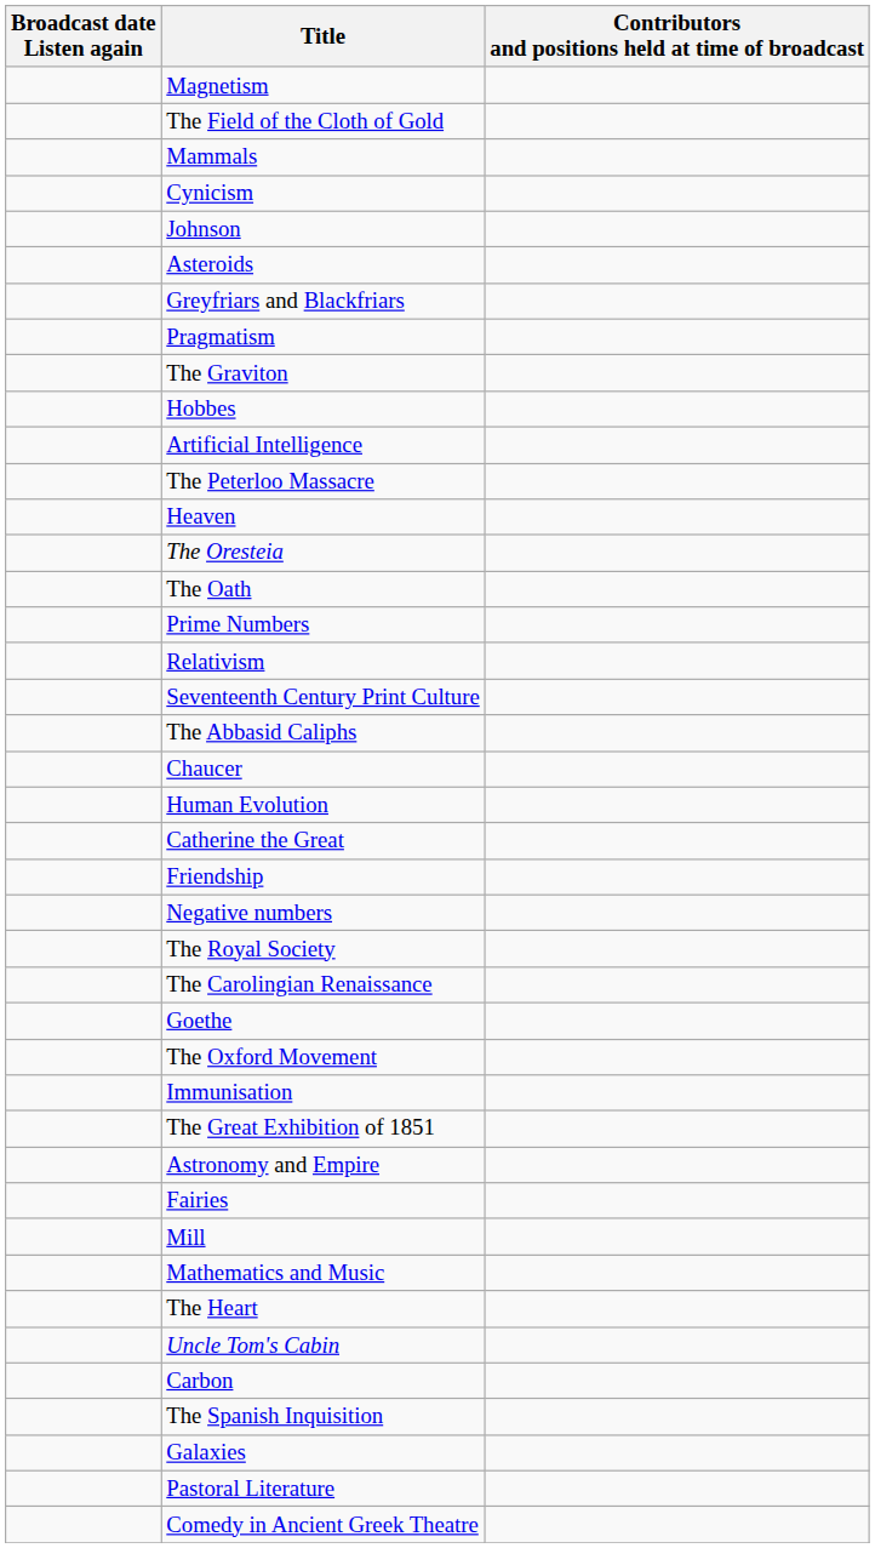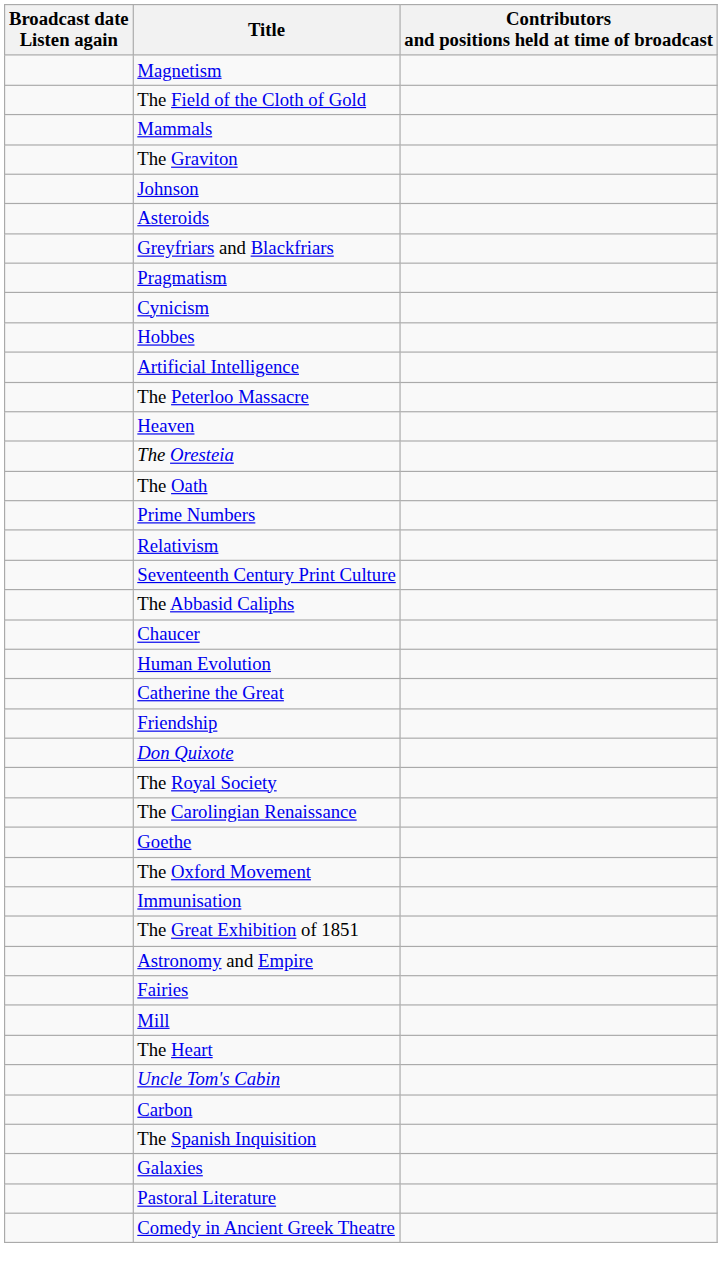rows swapped: Cynicism <-> The Graviton
- row: Negative numbers
+ row: Don Quixote
- row: Mathematics and Music
